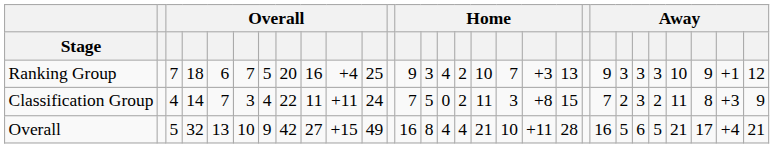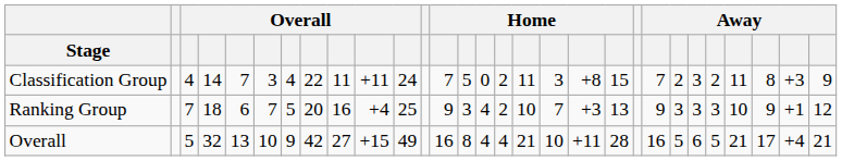rows swapped: Ranking Group <-> Classification Group
